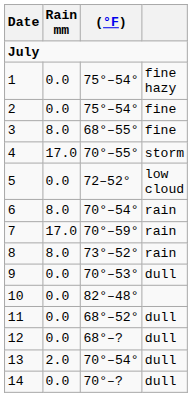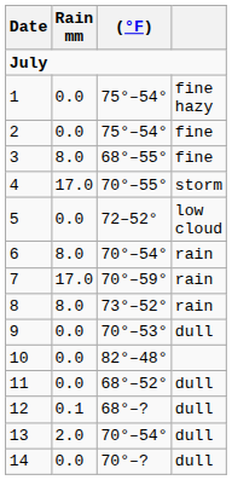12 | Rain mm: 0.0 -> 0.1
